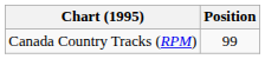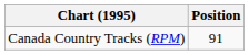Canada Country Tracks (RPM) | Position: 99 -> 91
